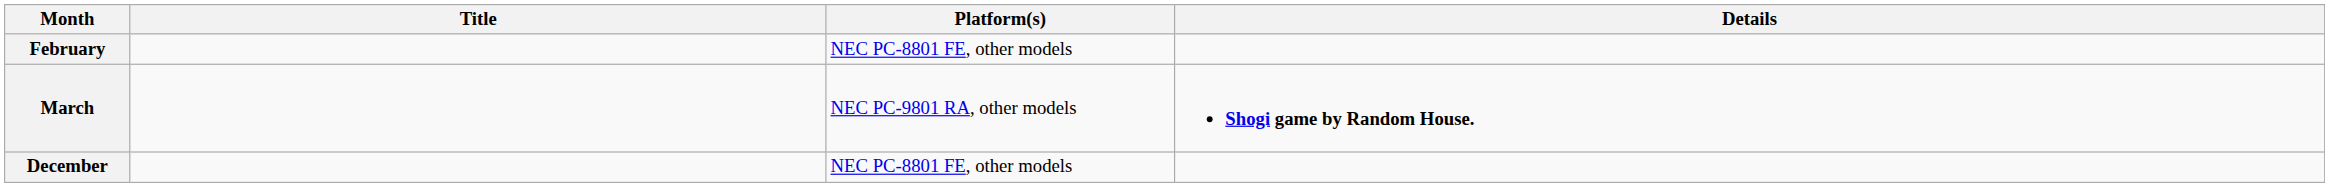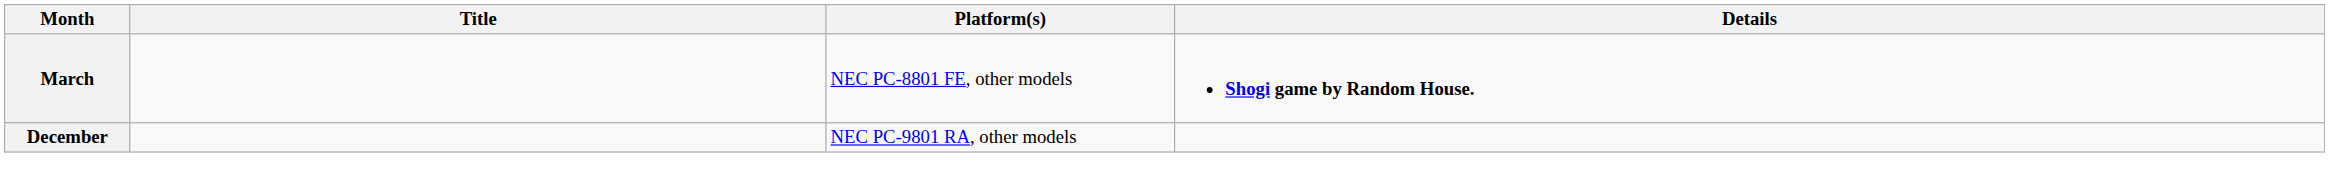- row: February | NEC PC-8801 FE, other models
March | Platform(s): NEC PC-9801 RA, other models -> NEC PC-8801 FE, other models
December | Platform(s): NEC PC-8801 FE, other models -> NEC PC-9801 RA, other models
